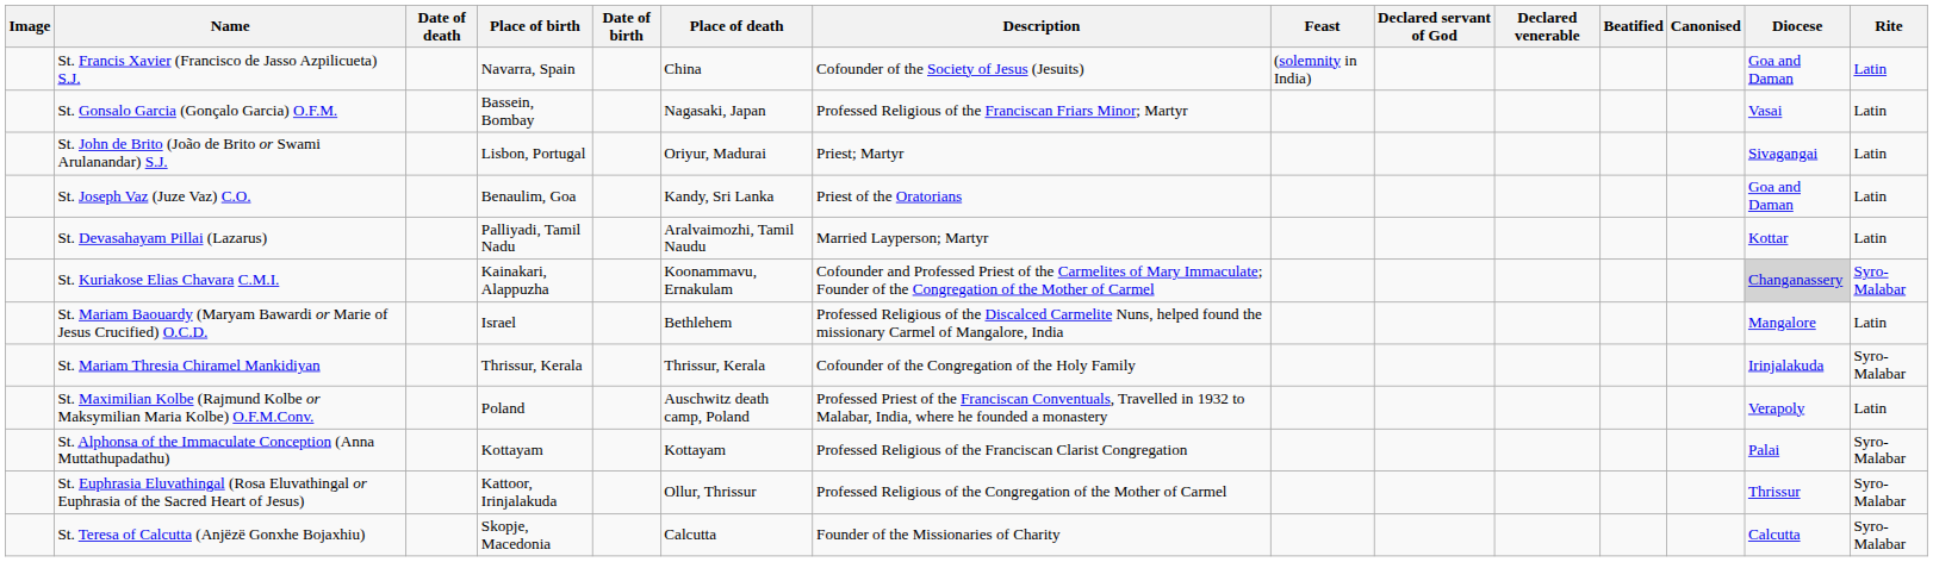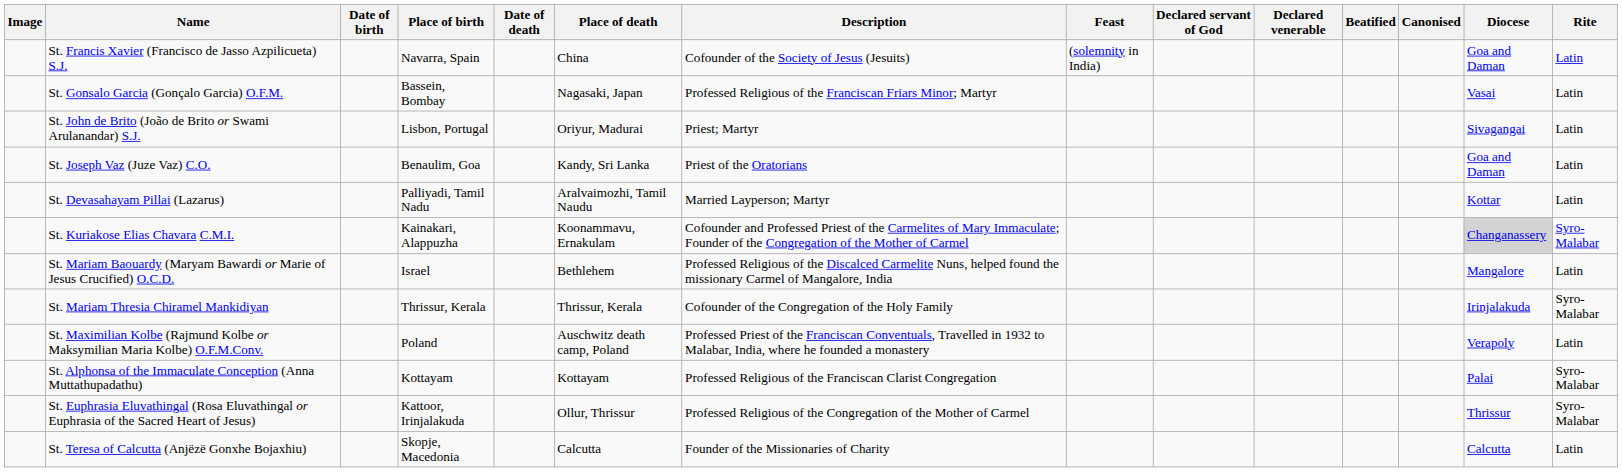columns swapped: Date of birth <-> Date of death
St. Teresa of Calcutta (Anjëzë Gonxhe Bojaxhiu) | Rite: Syro-Malabar -> Latin
